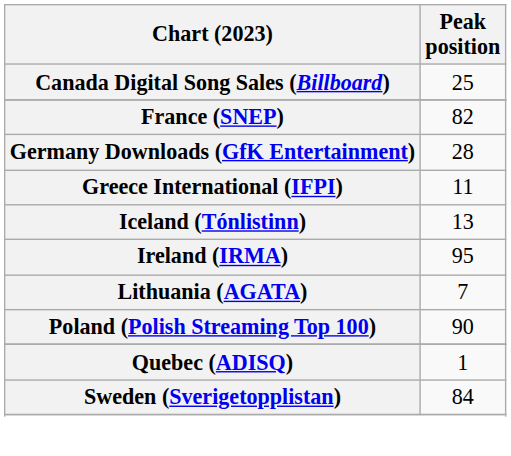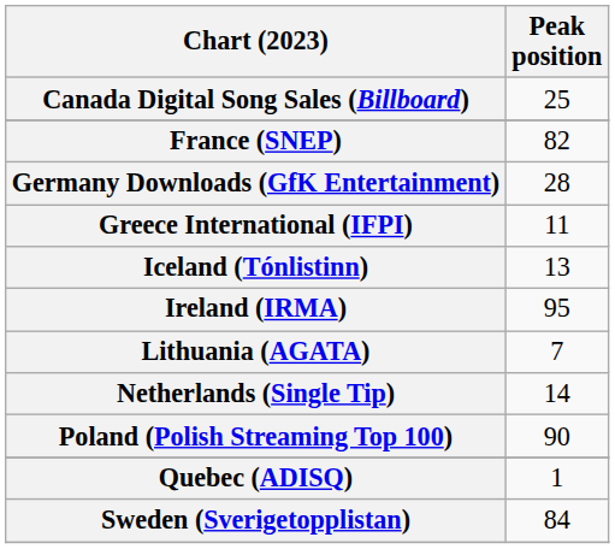+ row: Netherlands (Single Tip) | 14
